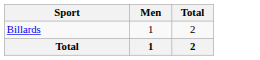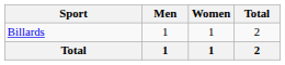+ column: Women | 1 | 1
